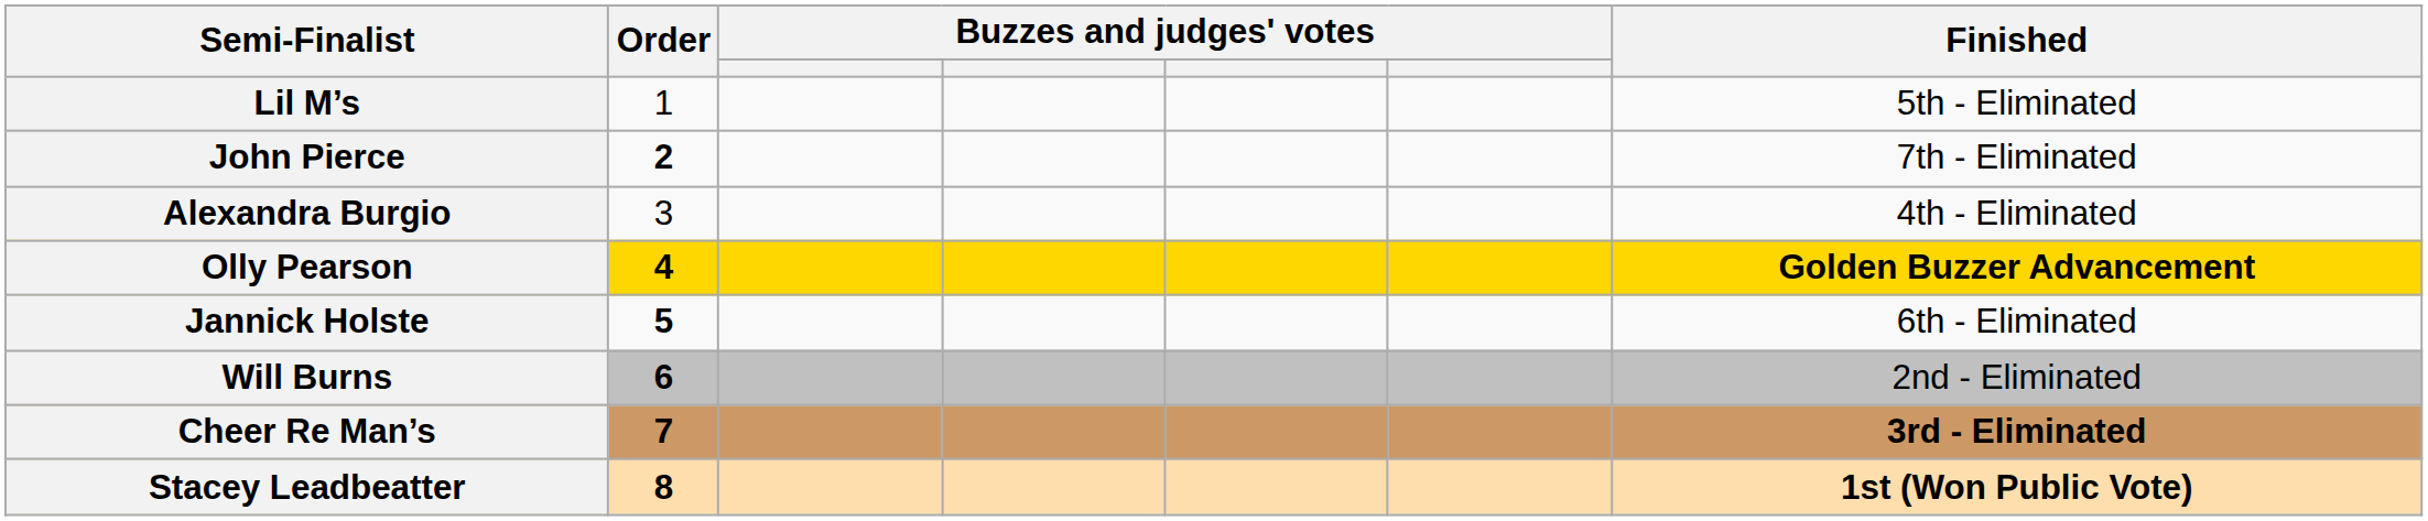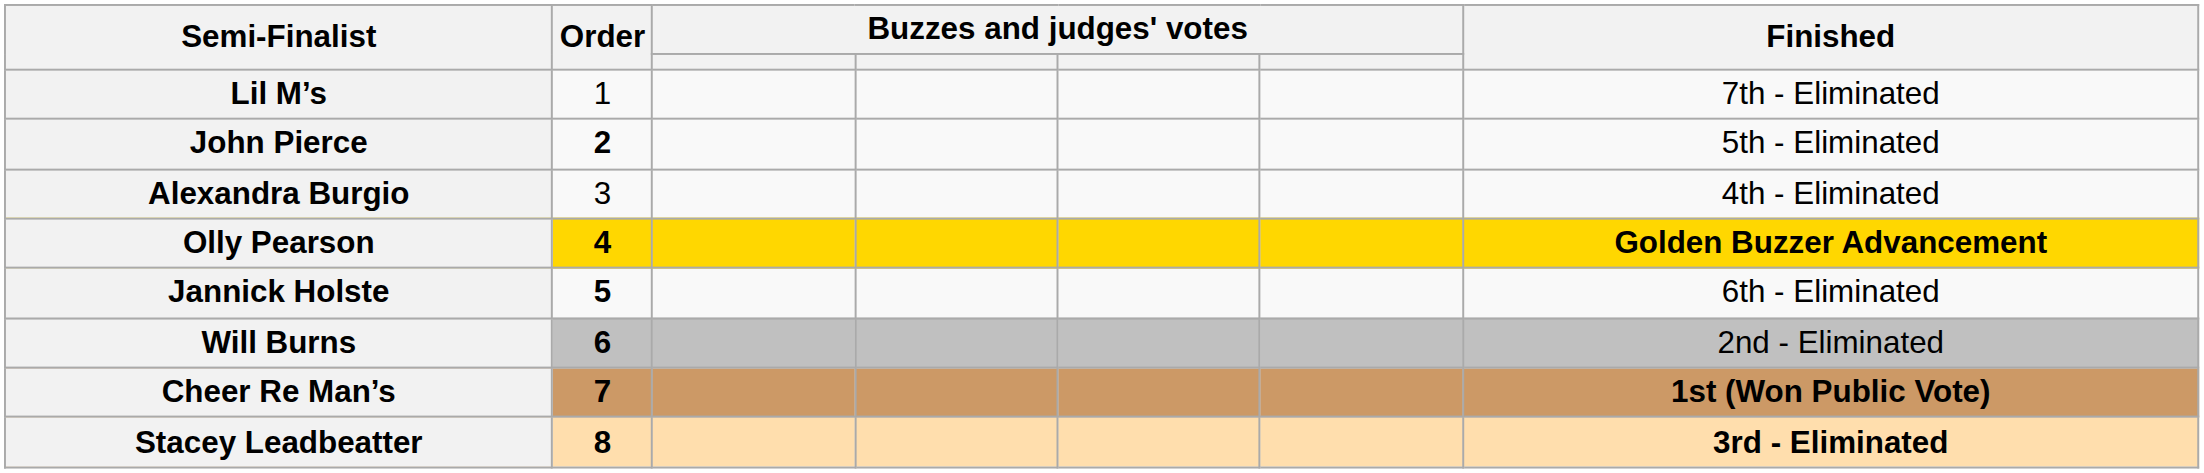Lil M’s | Finished: 5th - Eliminated -> 7th - Eliminated
John Pierce | Finished: 7th - Eliminated -> 5th - Eliminated
Cheer Re Man’s | Finished: 3rd - Eliminated -> 1st (Won Public Vote)
Stacey Leadbeatter | Finished: 1st (Won Public Vote) -> 3rd - Eliminated
